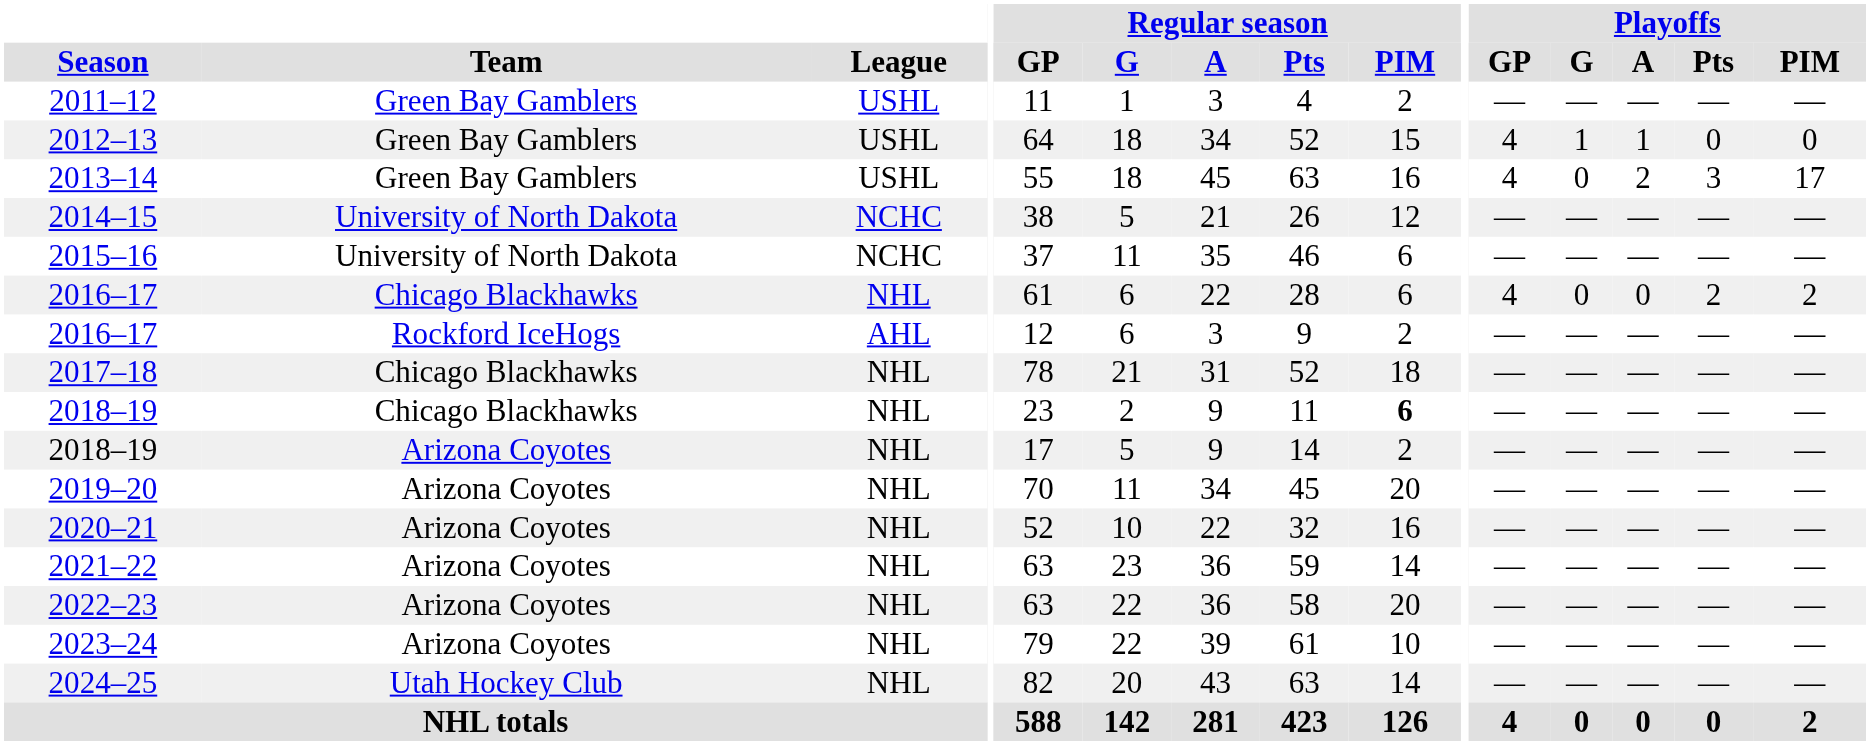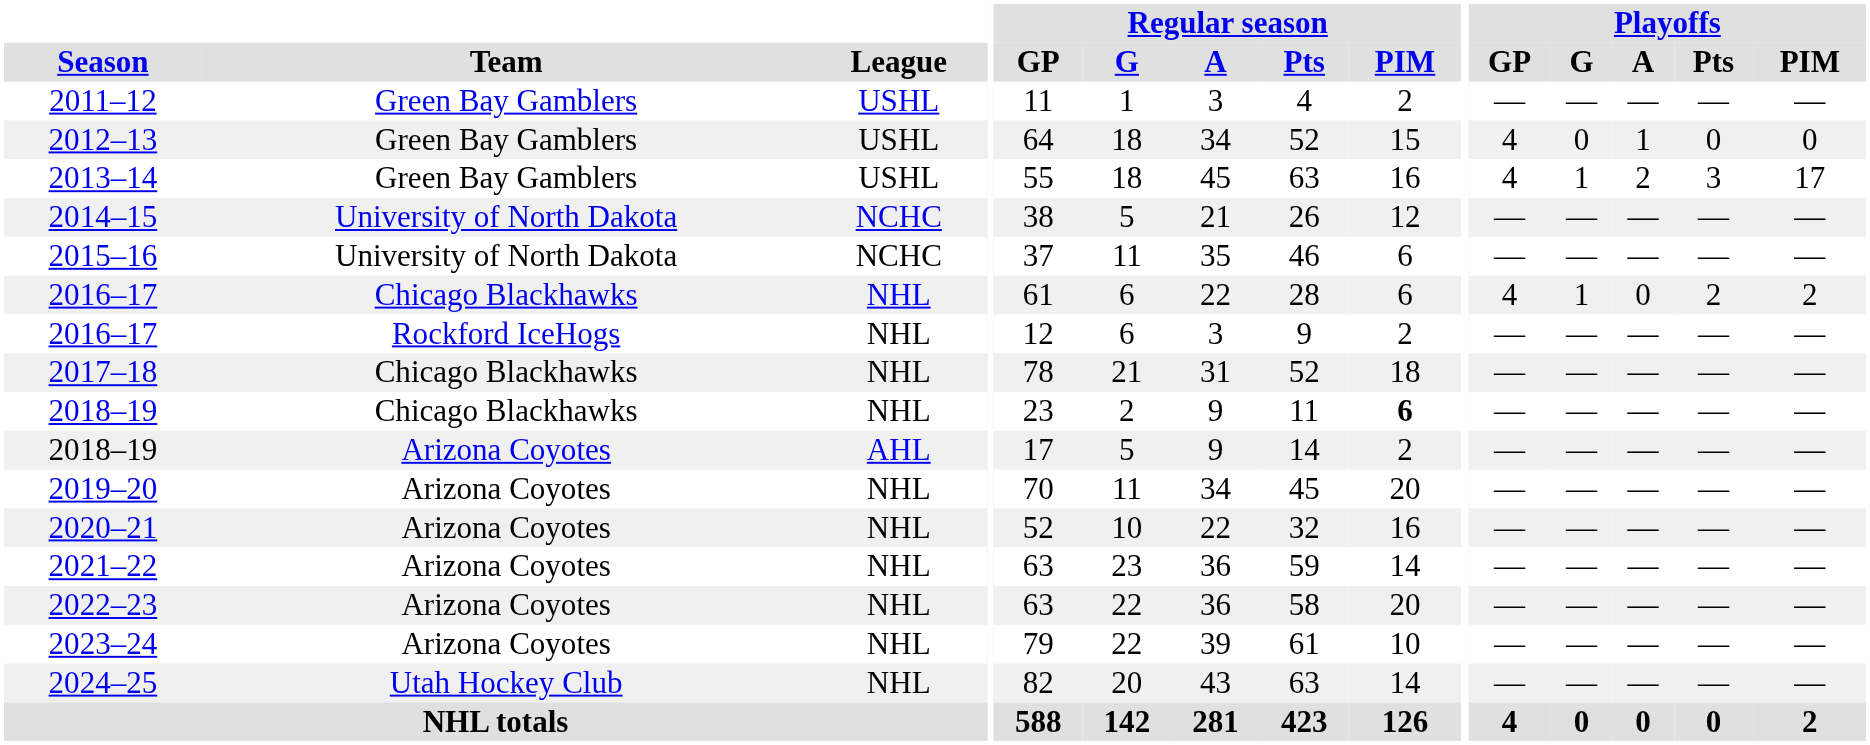2012–13 | Playoffs / G: 1 -> 0
2013–14 | Playoffs / G: 0 -> 1
2016–17 / Chicago Blackhawks | Playoffs / G: 0 -> 1
2016–17 / Rockford IceHogs | League: AHL -> NHL
2018–19 / Arizona Coyotes | League: NHL -> AHL
